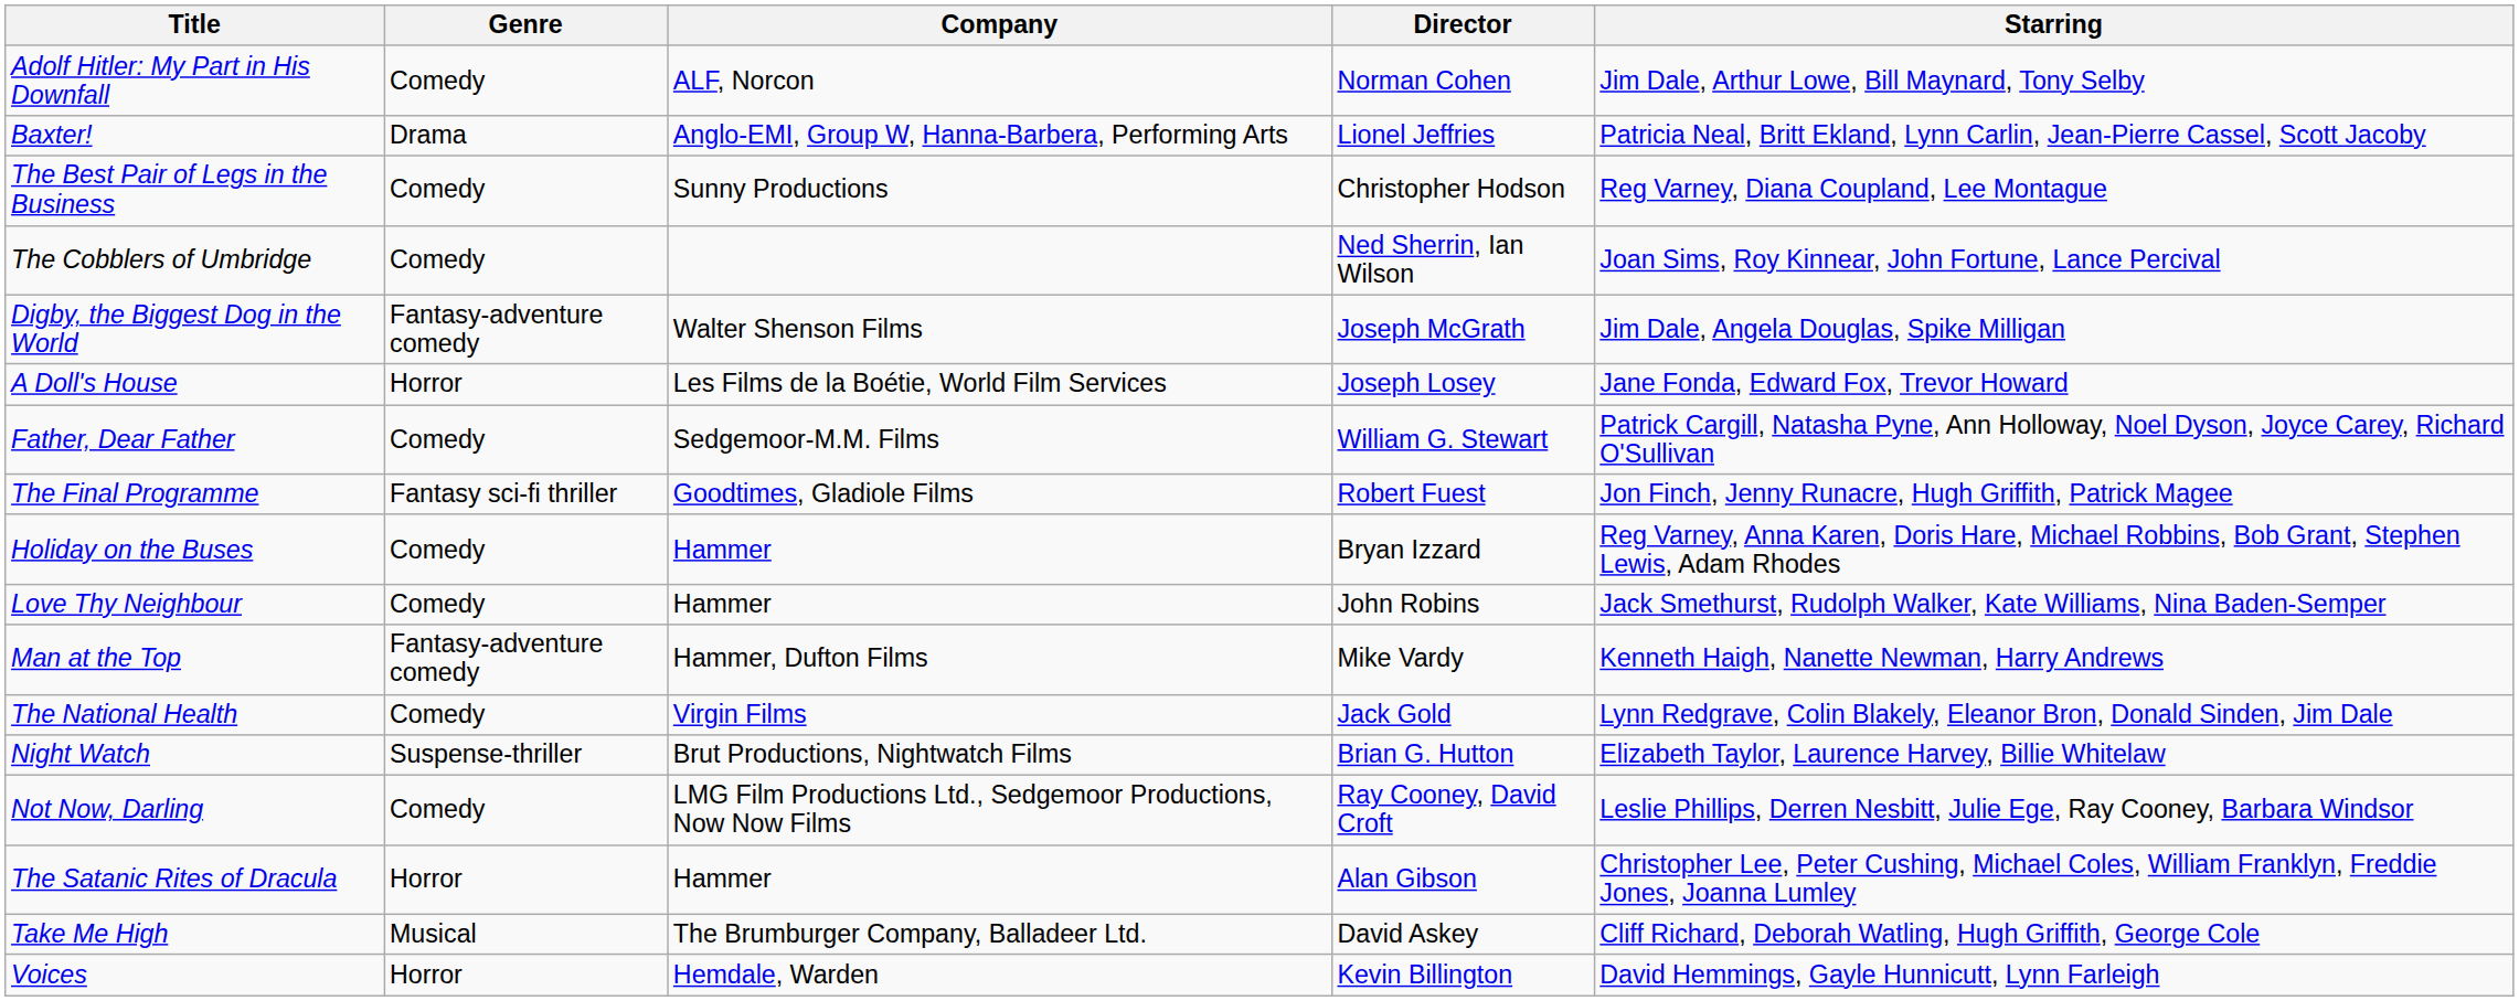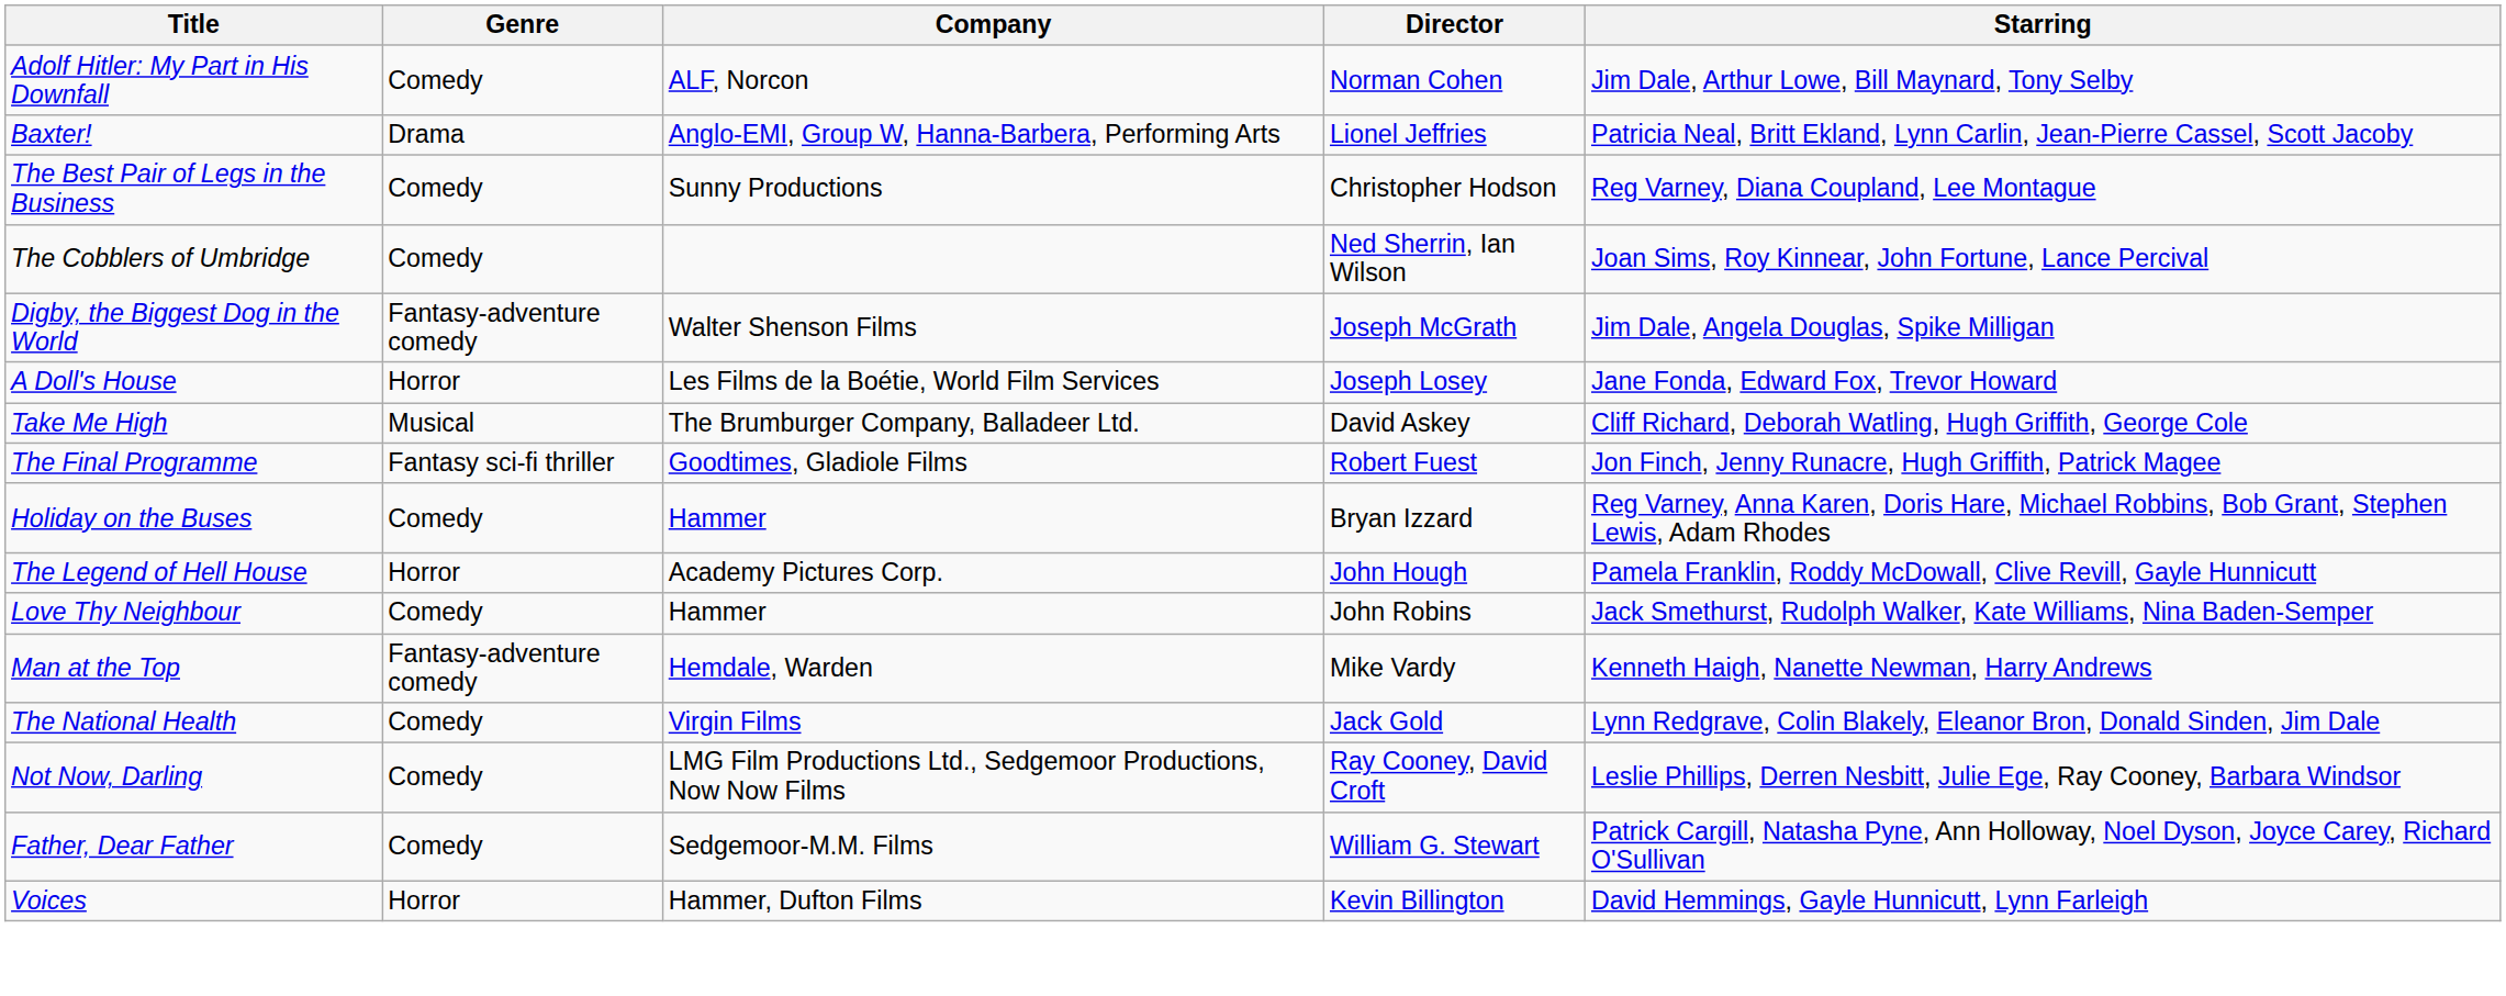rows swapped: Father, Dear Father <-> Take Me High
+ row: The Legend of Hell House | Horror | Academy Pictures Corp. | John Hough | Pamela Franklin, Roddy McDowall, Clive Revill, Gayle Hunnicutt
Man at the Top | Company: Hammer, Dufton Films -> Hemdale, Warden
- row: Night Watch | Suspense-thriller | Brut Productions, Nightwatch Films | Brian G. Hutton | Elizabeth Taylor, Laurence Harvey, Billie Whitelaw
- row: The Satanic Rites of Dracula | Horror | Hammer | Alan Gibson | Christopher Lee, Peter Cushing, Michael Coles, William Franklyn, Freddie Jones, Joanna Lumley
Voices | Company: Hemdale, Warden -> Hammer, Dufton Films
